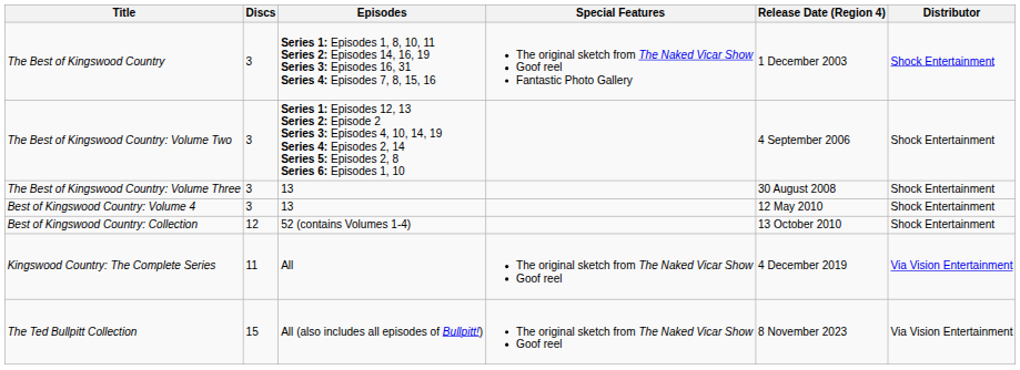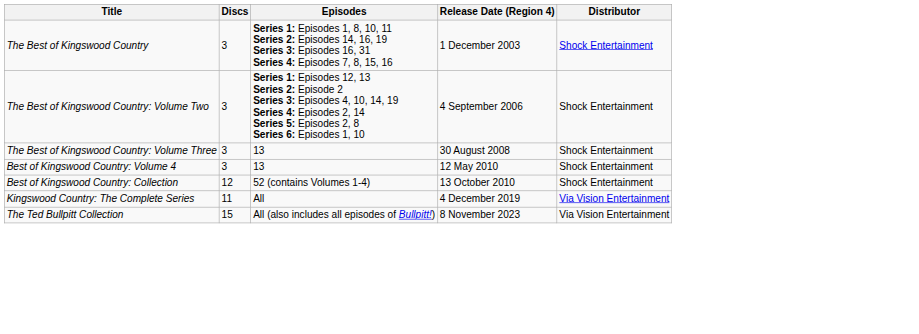- column: Special Features | The original sketch from The Naked Vicar Show Goof reel Fantastic Photo Gallery | The original sketch from The Naked Vicar Show Goof reel | The original sketch from The Naked Vicar Show Goof reel
